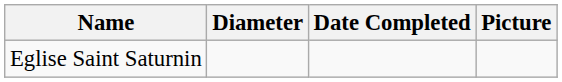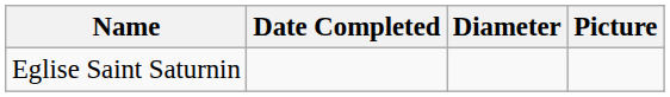columns swapped: Diameter <-> Date Completed
